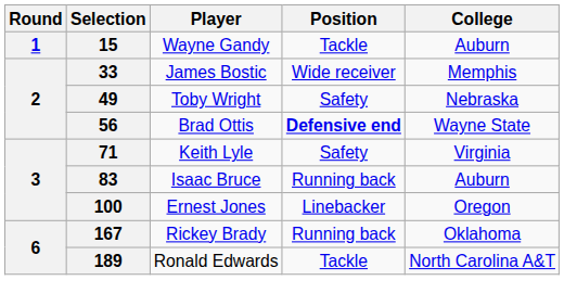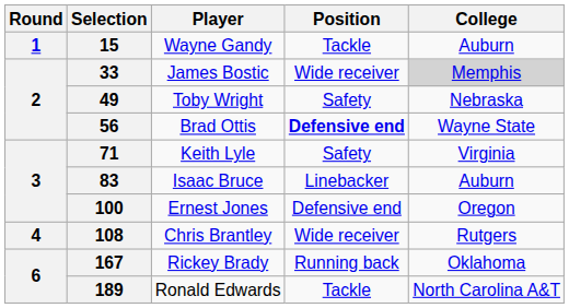33 | College: no background -> lightgrey background
83 | Position: Running back -> Linebacker
100 | Position: Linebacker -> Defensive end
+ row: 4 | 108 | Chris Brantley | Wide receiver | Rutgers
